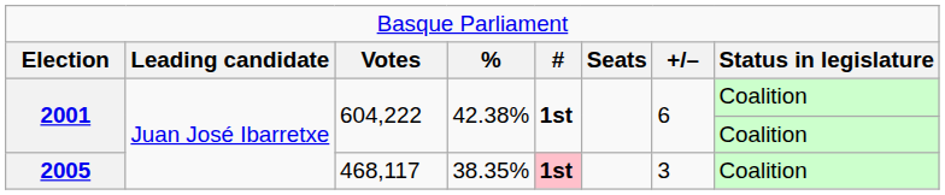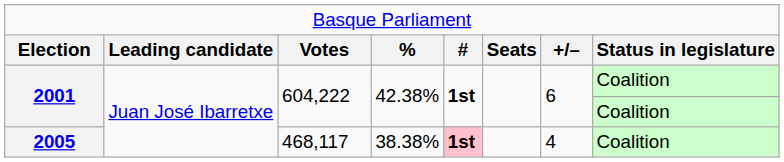2005 | column 4: 38.35% -> 38.38%
2005 | column 7: 3 -> 4
